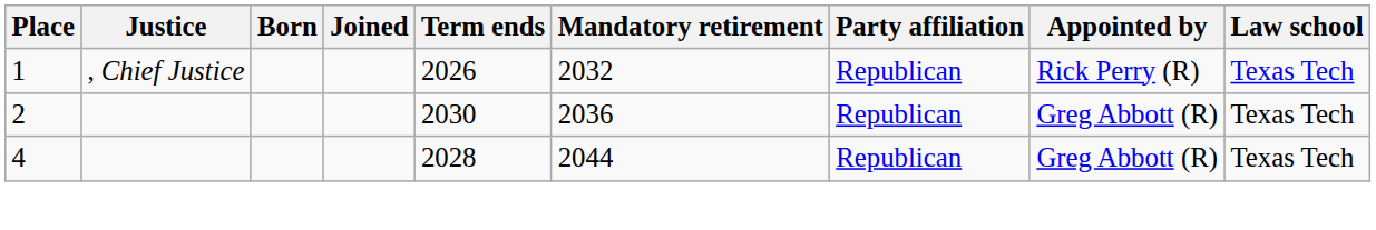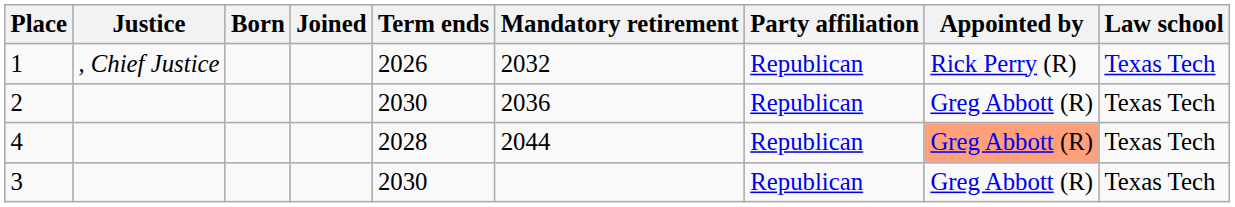4 | Appointed by: no background -> lightsalmon background
+ row: 3 | 2030 | Republican | Greg Abbott (R) | Texas Tech
